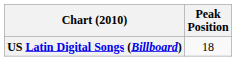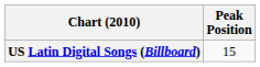US Latin Digital Songs (Billboard) | Peak Position: 18 -> 15
